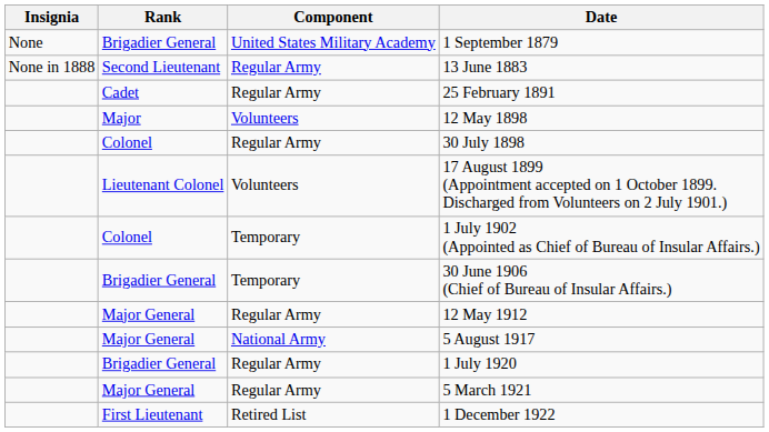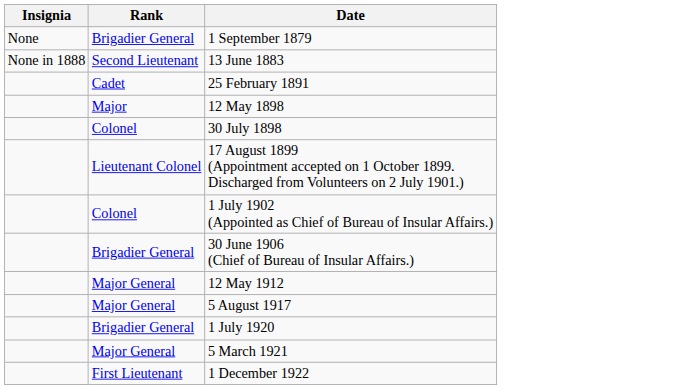- column: Component | United States Military Academy | Regular Army | Regular Army | Volunteers | Regular Army | Volunteers | Temporary | Temporary | Regular Army | National Army | Regular Army | Regular Army | Retired List
